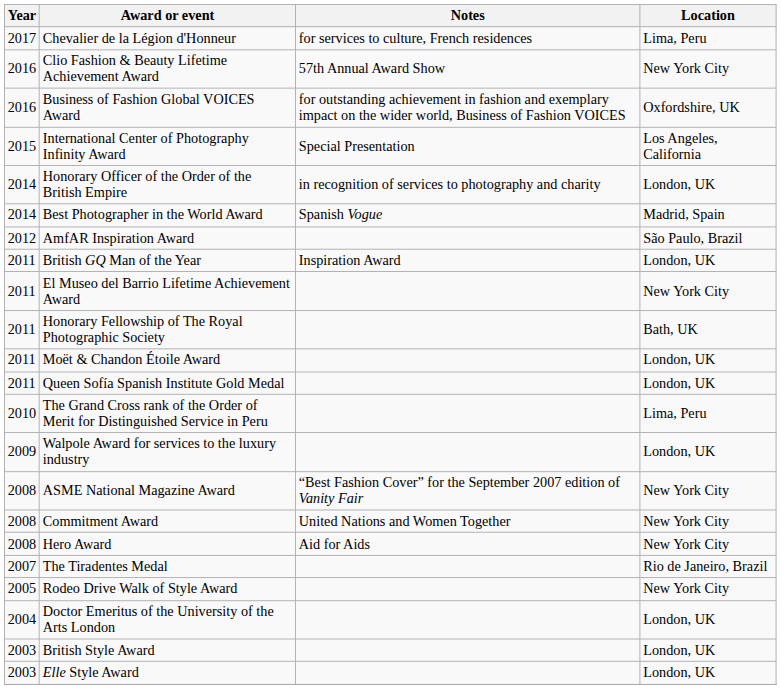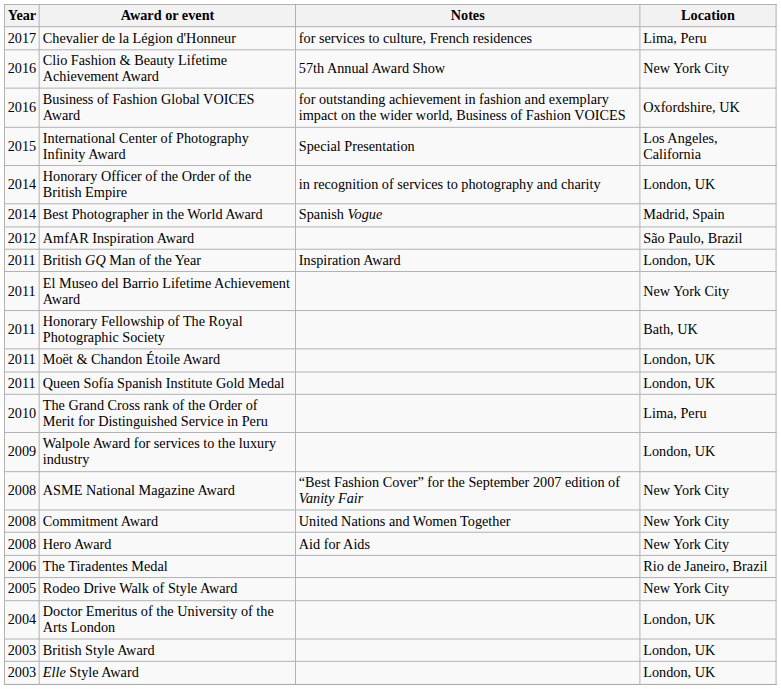The Tiradentes Medal | Year: 2007 -> 2006
